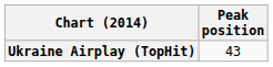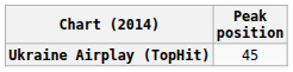Ukraine Airplay (TopHit) | Peak position: 43 -> 45
